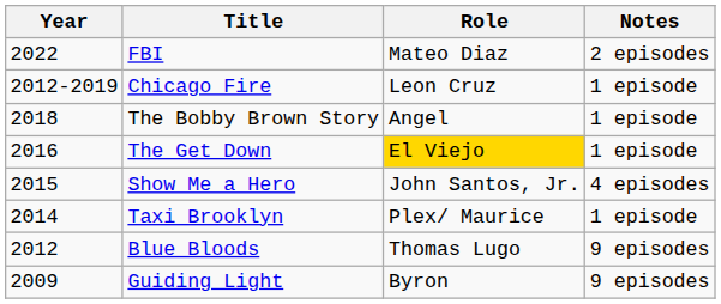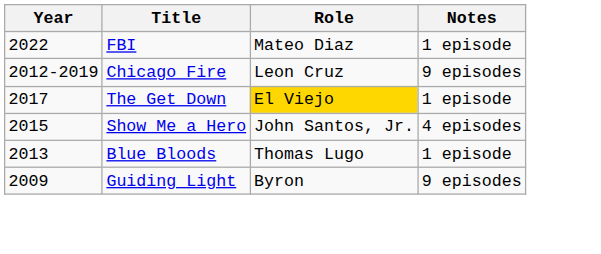FBI | Notes: 2 episodes -> 1 episode
Chicago Fire | Notes: 1 episode -> 9 episodes
- row: 2018 | The Bobby Brown Story | Angel | 1 episode
The Get Down | Year: 2016 -> 2017
- row: 2014 | Taxi Brooklyn | Plex/ Maurice | 1 episode
Blue Bloods | Year: 2012 -> 2013
Blue Bloods | Notes: 9 episodes -> 1 episode
